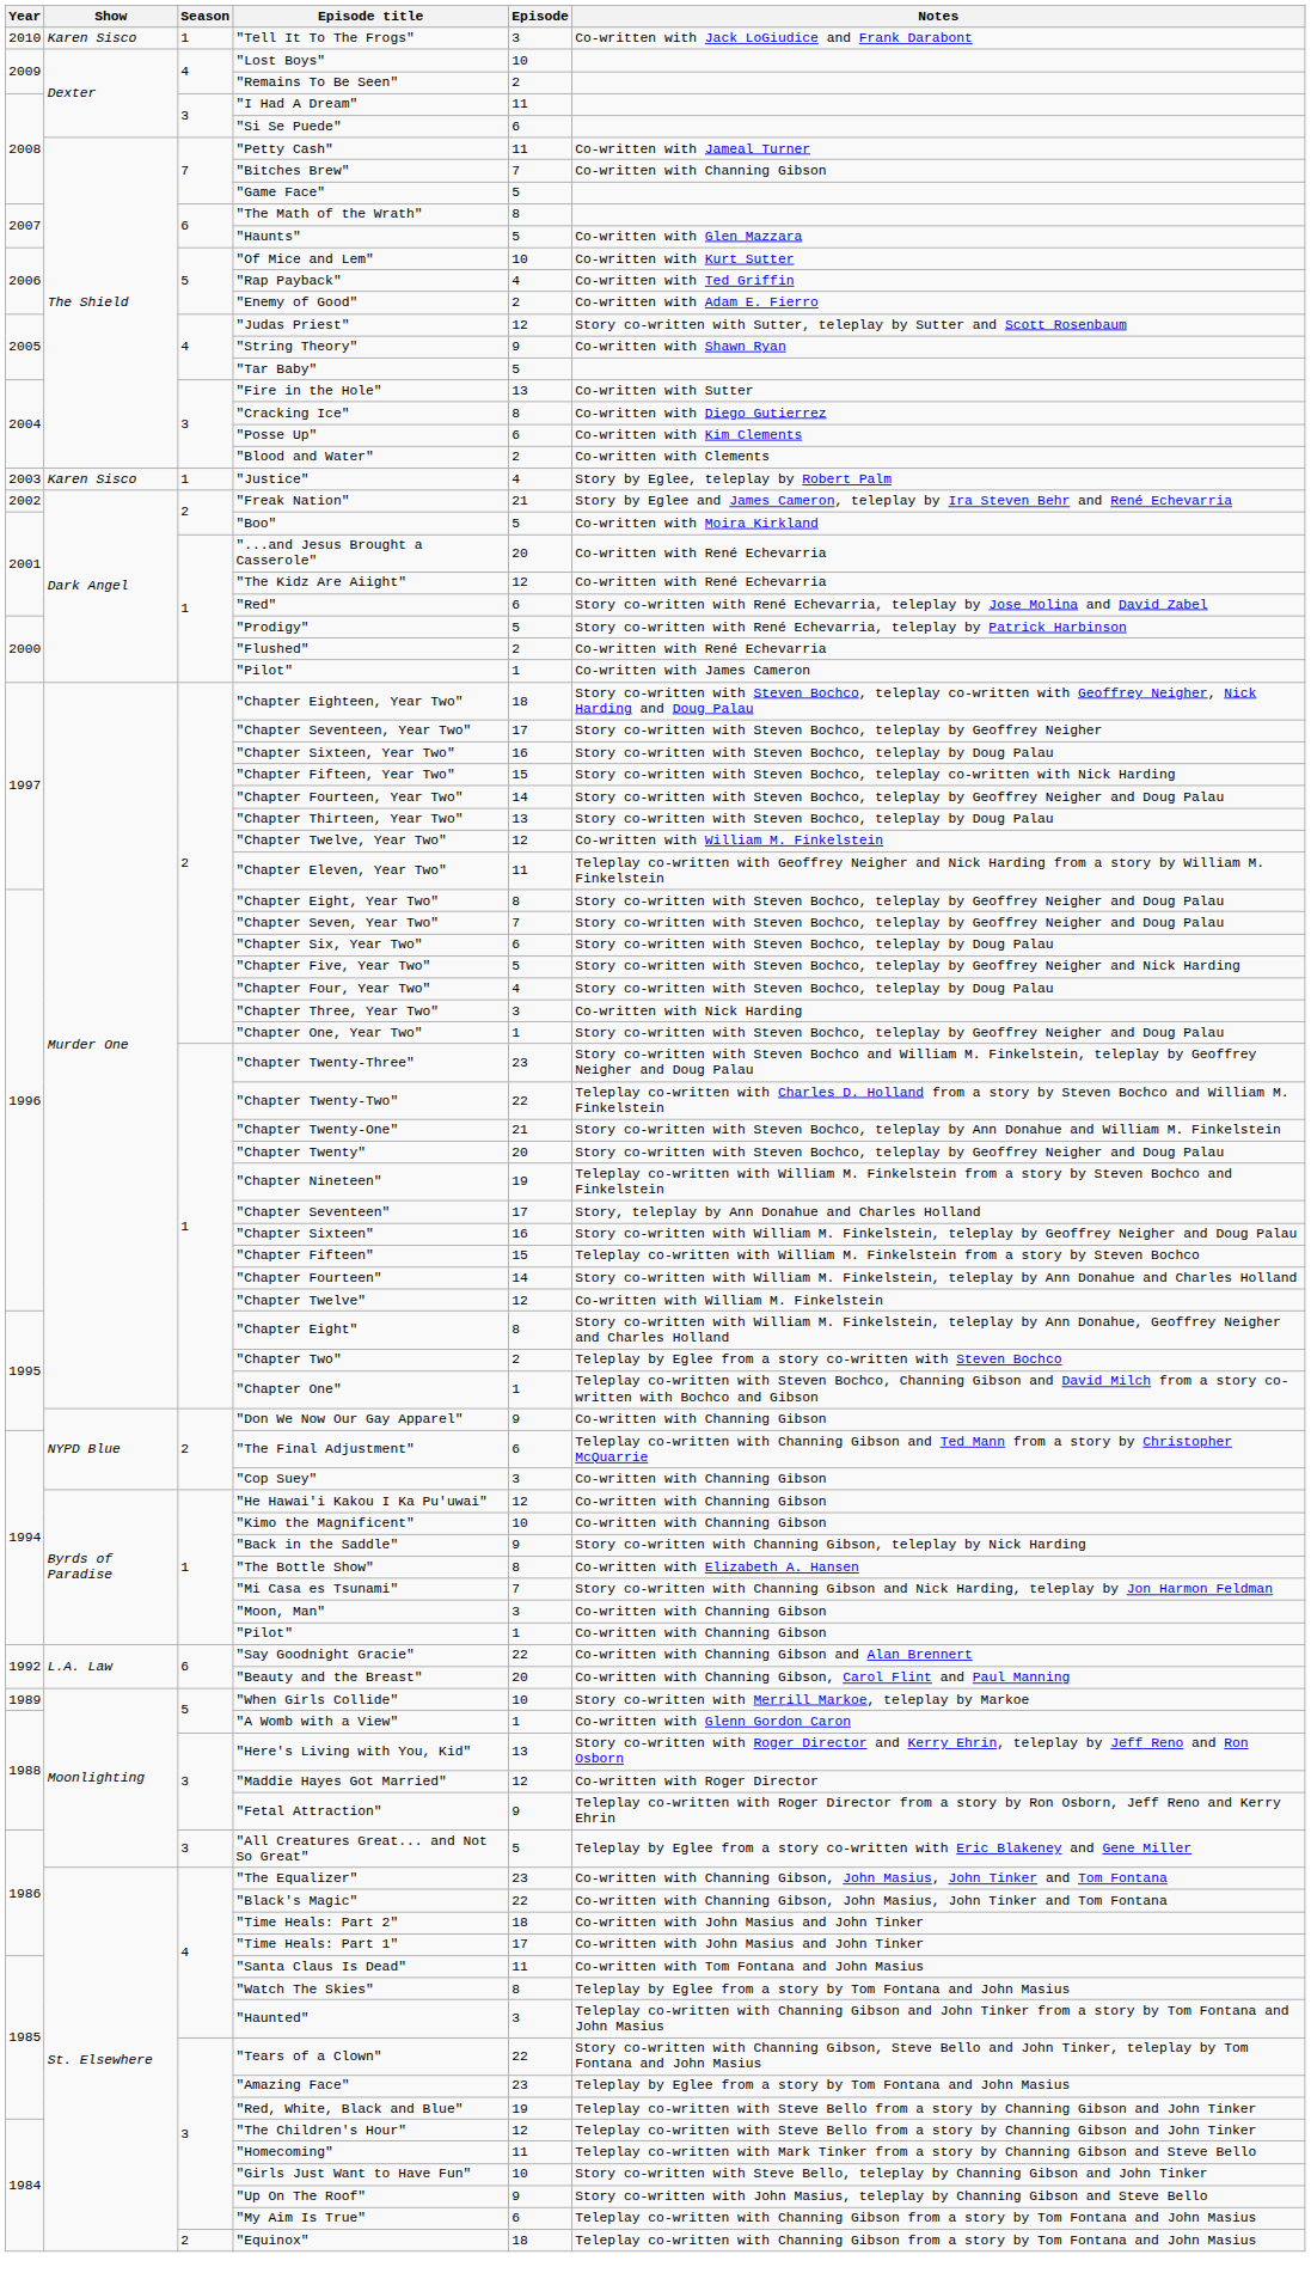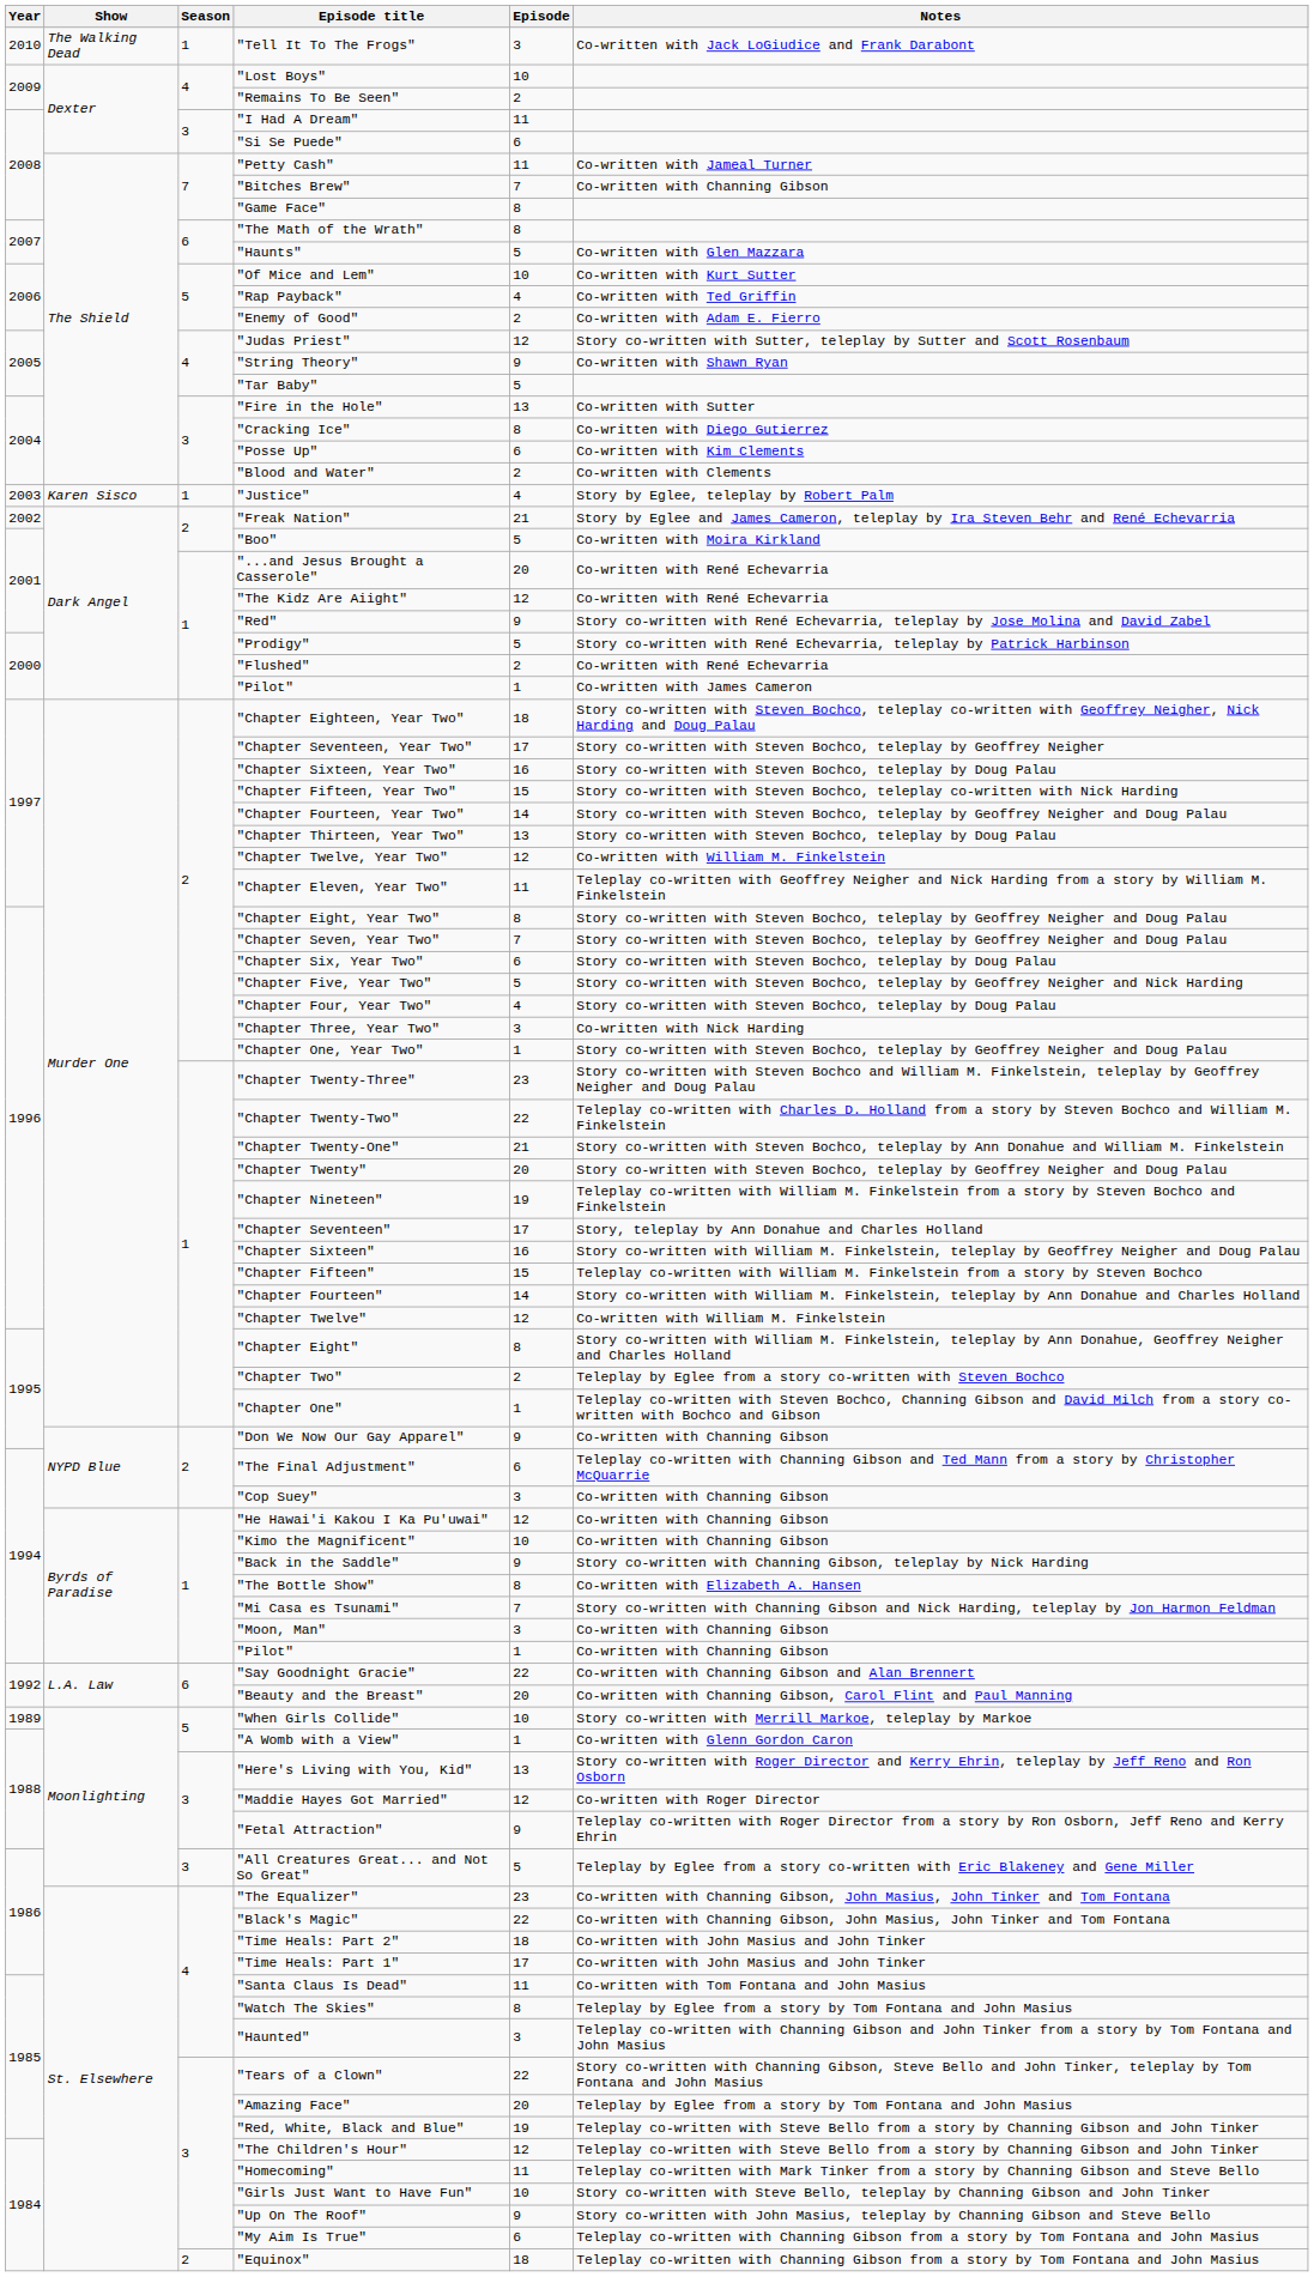"Tell It To The Frogs" | Show: Karen Sisco -> The Walking Dead
"Game Face" | Episode: 5 -> 8
"Red" | Episode: 6 -> 9
"Amazing Face" | Episode: 23 -> 20
